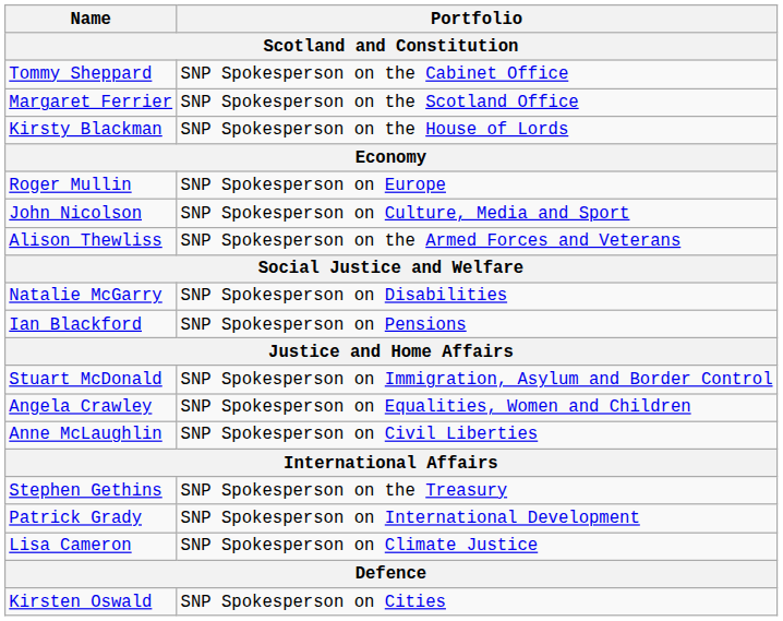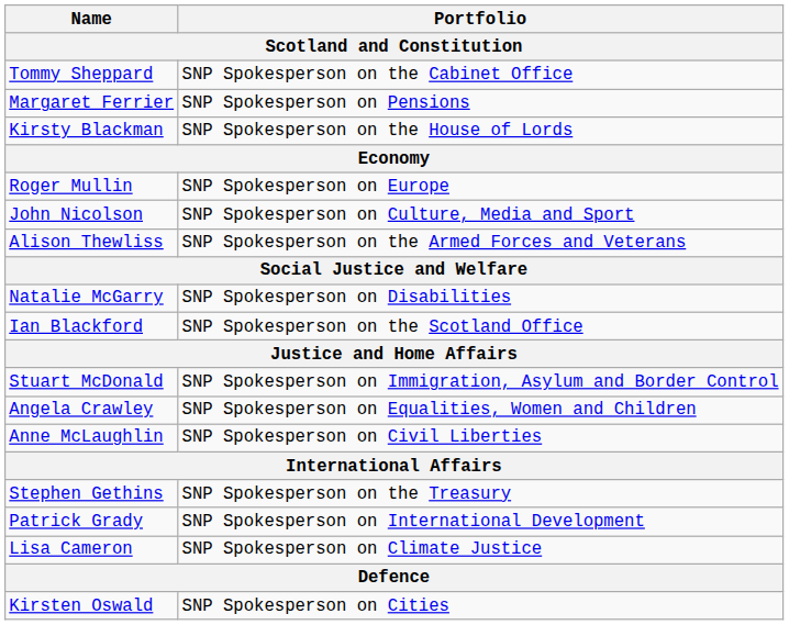Margaret Ferrier | Portfolio: SNP Spokesperson on the Scotland Office -> SNP Spokesperson on Pensions
Ian Blackford | Portfolio: SNP Spokesperson on Pensions -> SNP Spokesperson on the Scotland Office
